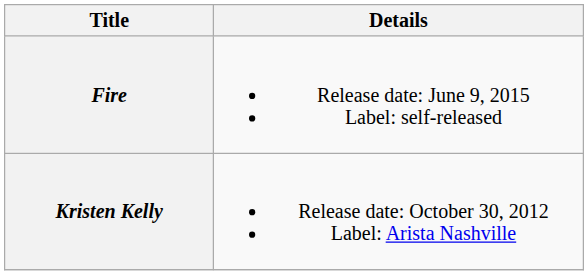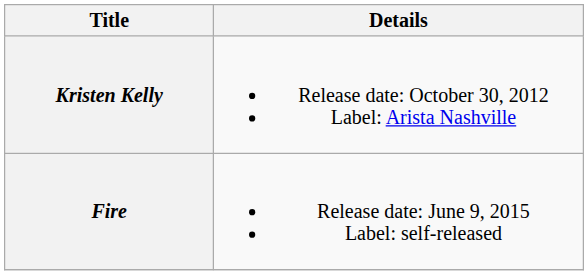rows swapped: Kristen Kelly <-> Fire
